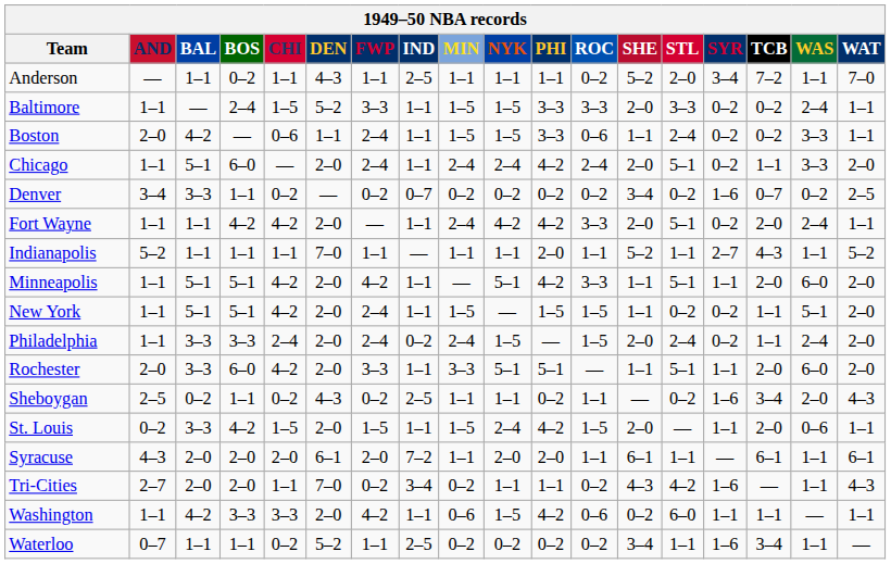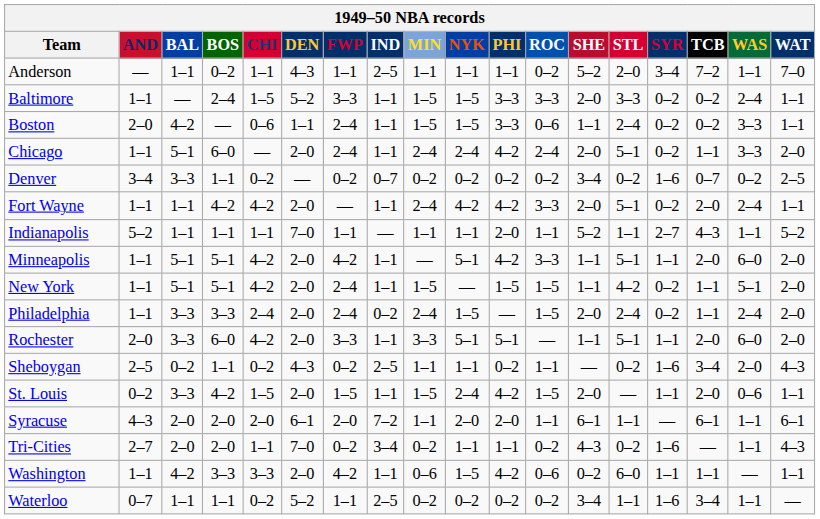New York | STL: 0–2 -> 4–2
Tri-Cities | STL: 4–2 -> 0–2
